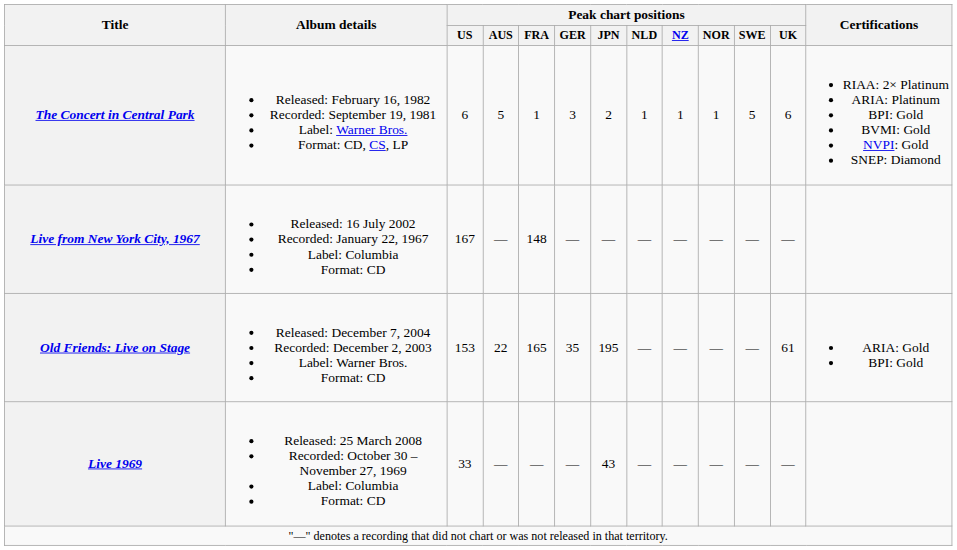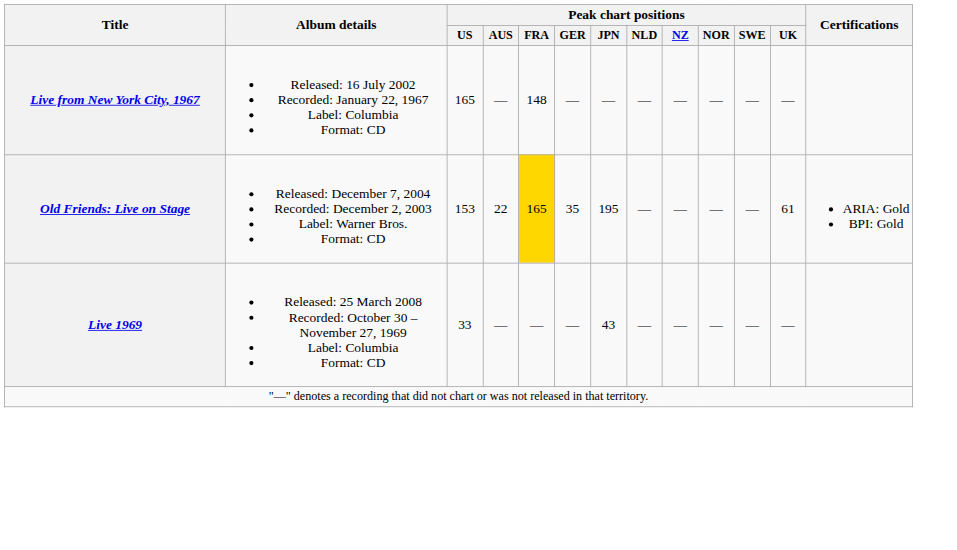- row: The Concert in Central Park | Released: February 16, 1982 Recorded: September 19, 1981 Label: Warner Bros. Format: CD, CS, LP | 6 | 5 | 1 | 3 | 2 | 1 | 1 | 1 | 5 | 6 | RIAA: 2× Platinum ARIA: Platinum BPI: Gold BVMI: Gold NVPI: Gold SNEP: Diamond
Live from New York City, 1967 | Peak chart positions / US: 167 -> 165
Old Friends: Live on Stage | Peak chart positions / FRA: no background -> gold background
